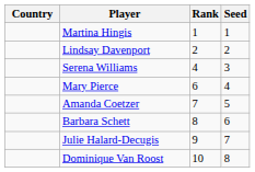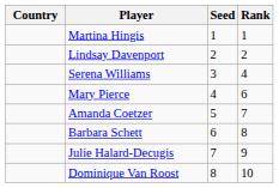columns swapped: Rank <-> Seed
